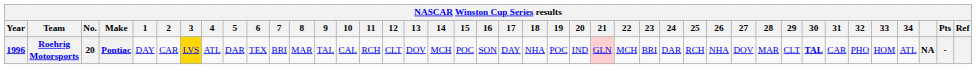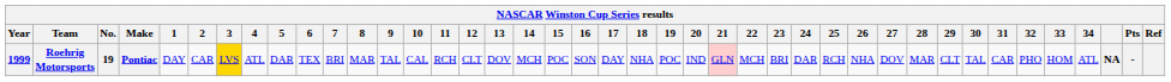Roehrig Motorsports | Year: 1996 -> 1999
Roehrig Motorsports | No.: 20 -> 19
Roehrig Motorsports | 30: bold -> normal
